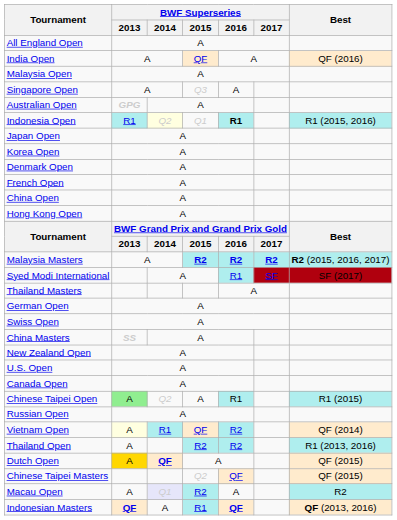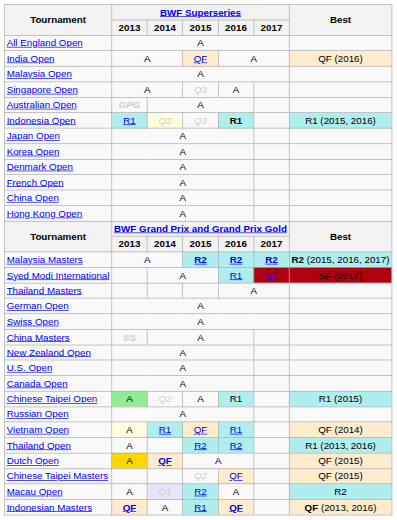Indonesia Open | BWF Superseries / 2015: Q1 -> Q3
Vietnam Open | BWF Superseries / 2016: R2 -> R1
